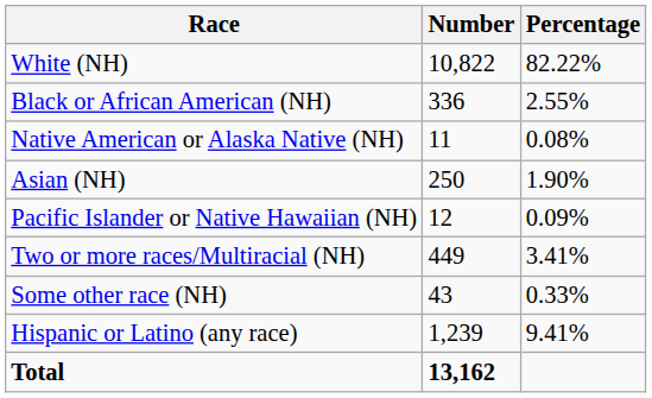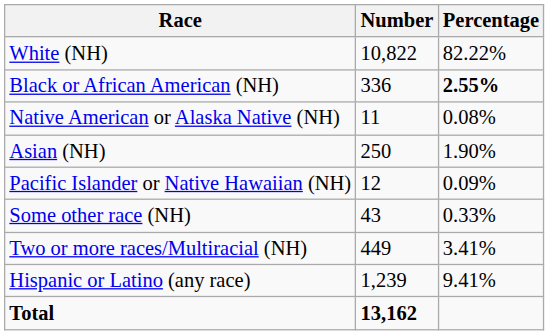Black or African American (NH) | Percentage: normal -> bold
rows swapped: Some other race (NH) <-> Two or more races/Multiracial (NH)
